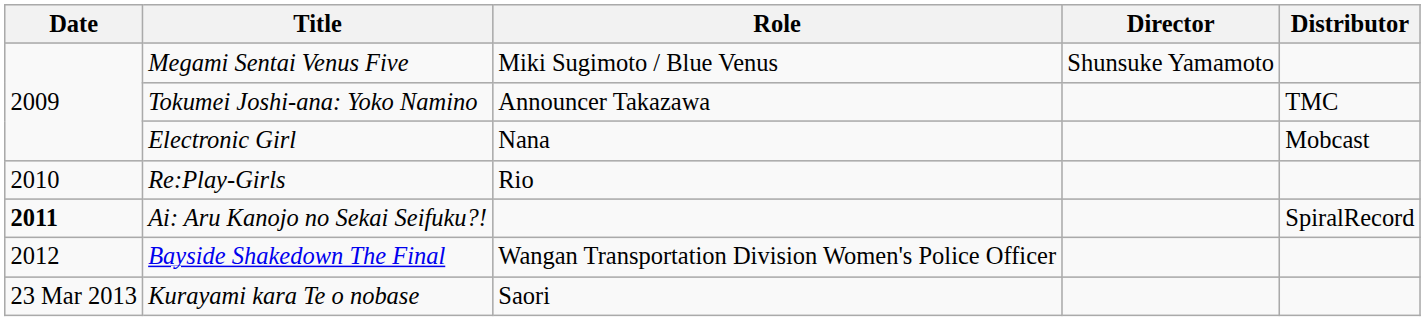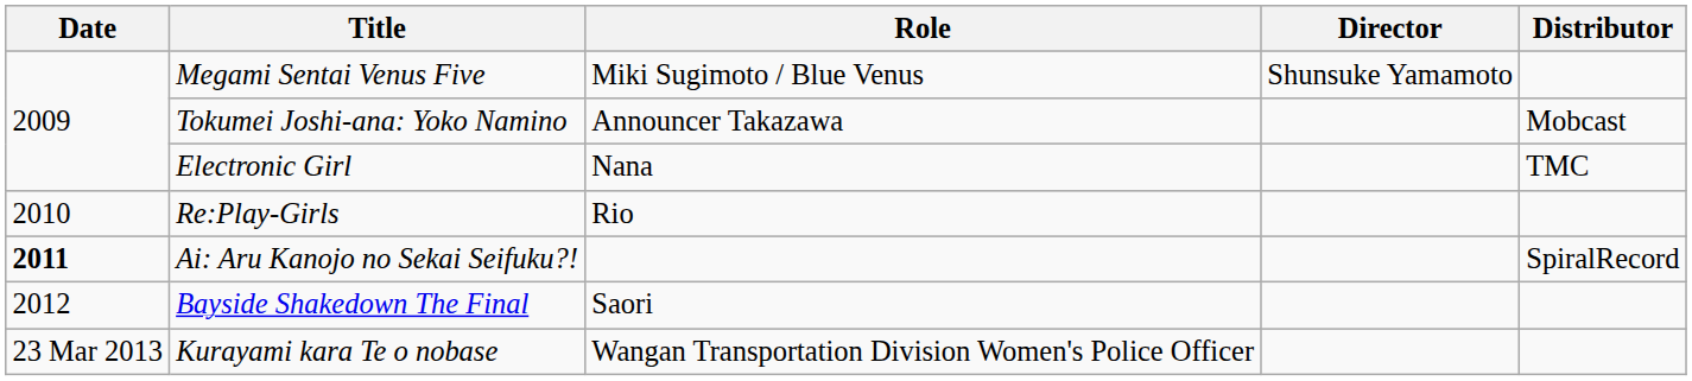Tokumei Joshi-ana: Yoko Namino | Distributor: TMC -> Mobcast
Electronic Girl | Distributor: Mobcast -> TMC
Bayside Shakedown The Final | Role: Wangan Transportation Division Women's Police Officer -> Saori
Kurayami kara Te o nobase | Role: Saori -> Wangan Transportation Division Women's Police Officer
